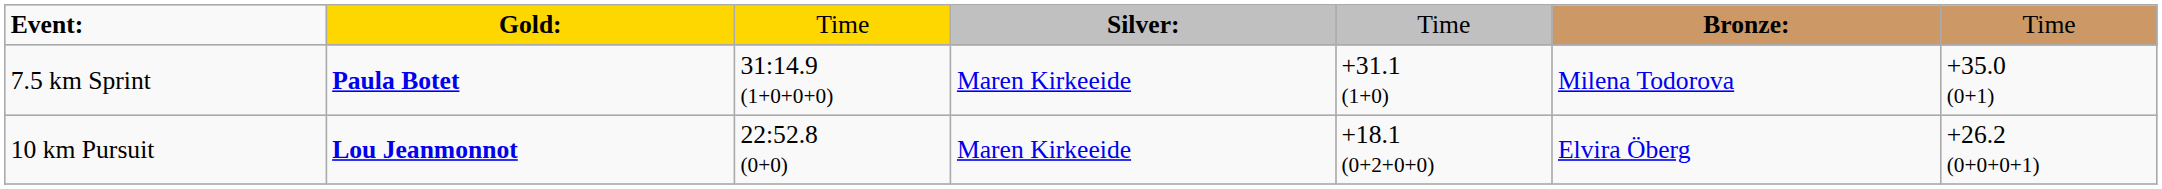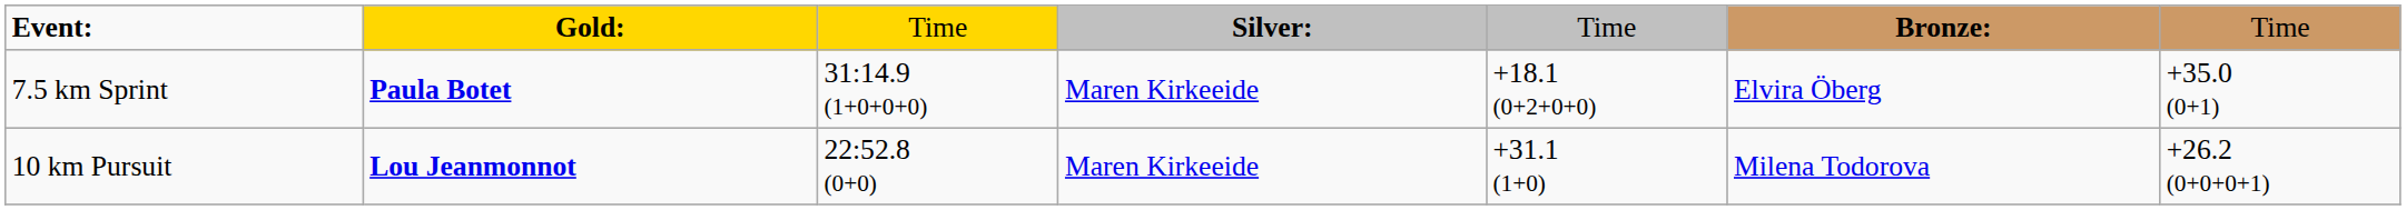7.5 km Sprint | column 5: +31.1 (1+0) -> +18.1 (0+2+0+0)
7.5 km Sprint | column 6: Milena Todorova -> Elvira Öberg
10 km Pursuit | column 5: +18.1 (0+2+0+0) -> +31.1 (1+0)
10 km Pursuit | column 6: Elvira Öberg -> Milena Todorova
